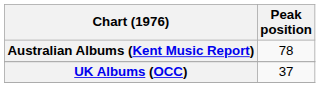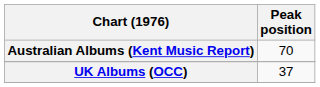Australian Albums (Kent Music Report) | Peak position: 78 -> 70
